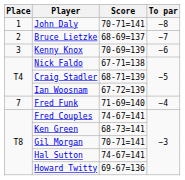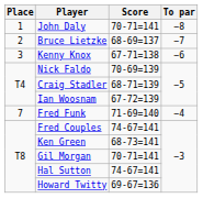Kenny Knox | Score: 70-69=139 -> 67-71=138
Nick Faldo | Score: 67-71=138 -> 70-69=139
